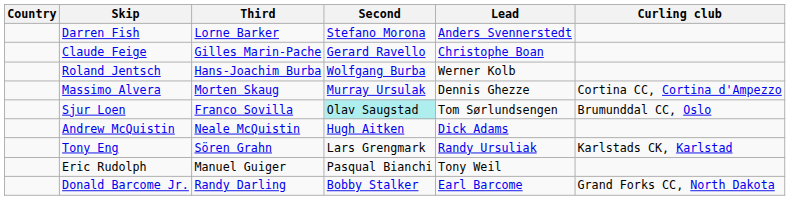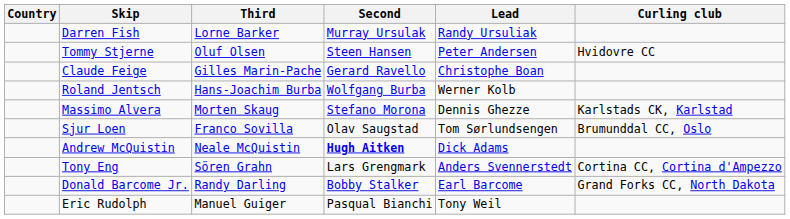Darren Fish | Second: Stefano Morona -> Murray Ursulak
Darren Fish | Lead: Anders Svennerstedt -> Randy Ursuliak
+ row: Tommy Stjerne | Oluf Olsen | Steen Hansen | Peter Andersen | Hvidovre CC
Massimo Alvera | Second: Murray Ursulak -> Stefano Morona
Massimo Alvera | Curling club: Cortina CC, Cortina d'Ampezzo -> Karlstads CK, Karlstad
Sjur Loen | Second: paleturquoise background -> no background
Andrew McQuistin | Second: normal -> bold
Tony Eng | Lead: Randy Ursuliak -> Anders Svennerstedt
Tony Eng | Curling club: Karlstads CK, Karlstad -> Cortina CC, Cortina d'Ampezzo
rows swapped: Eric Rudolph <-> Donald Barcome Jr.
